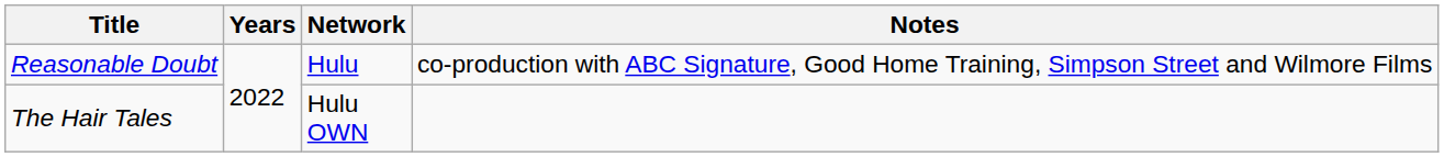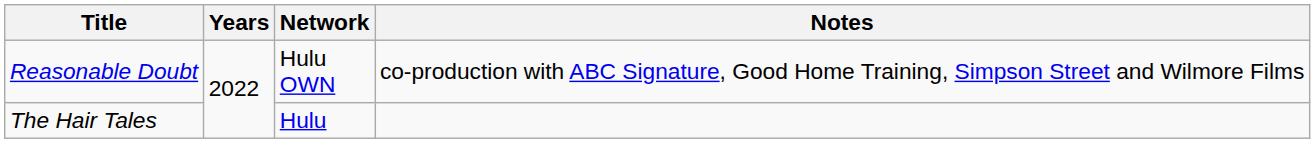Reasonable Doubt | Network: Hulu -> Hulu OWN
The Hair Tales | Network: Hulu OWN -> Hulu
